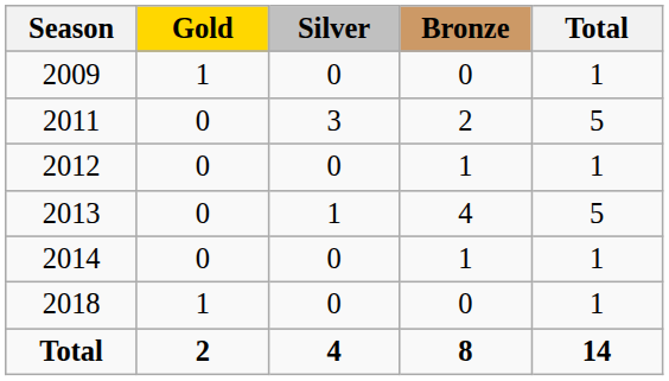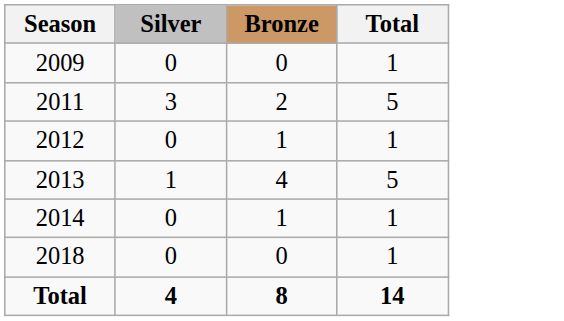- column: Gold | 1 | 0 | 0 | 0 | 0 | 1 | 2
